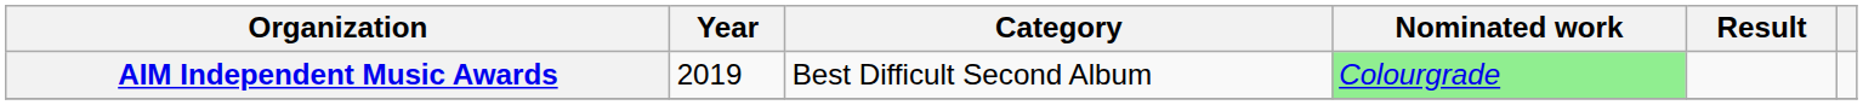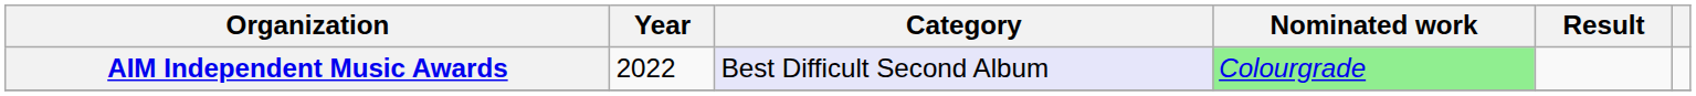AIM Independent Music Awards | Year: 2019 -> 2022
AIM Independent Music Awards | Category: no background -> lavender background
